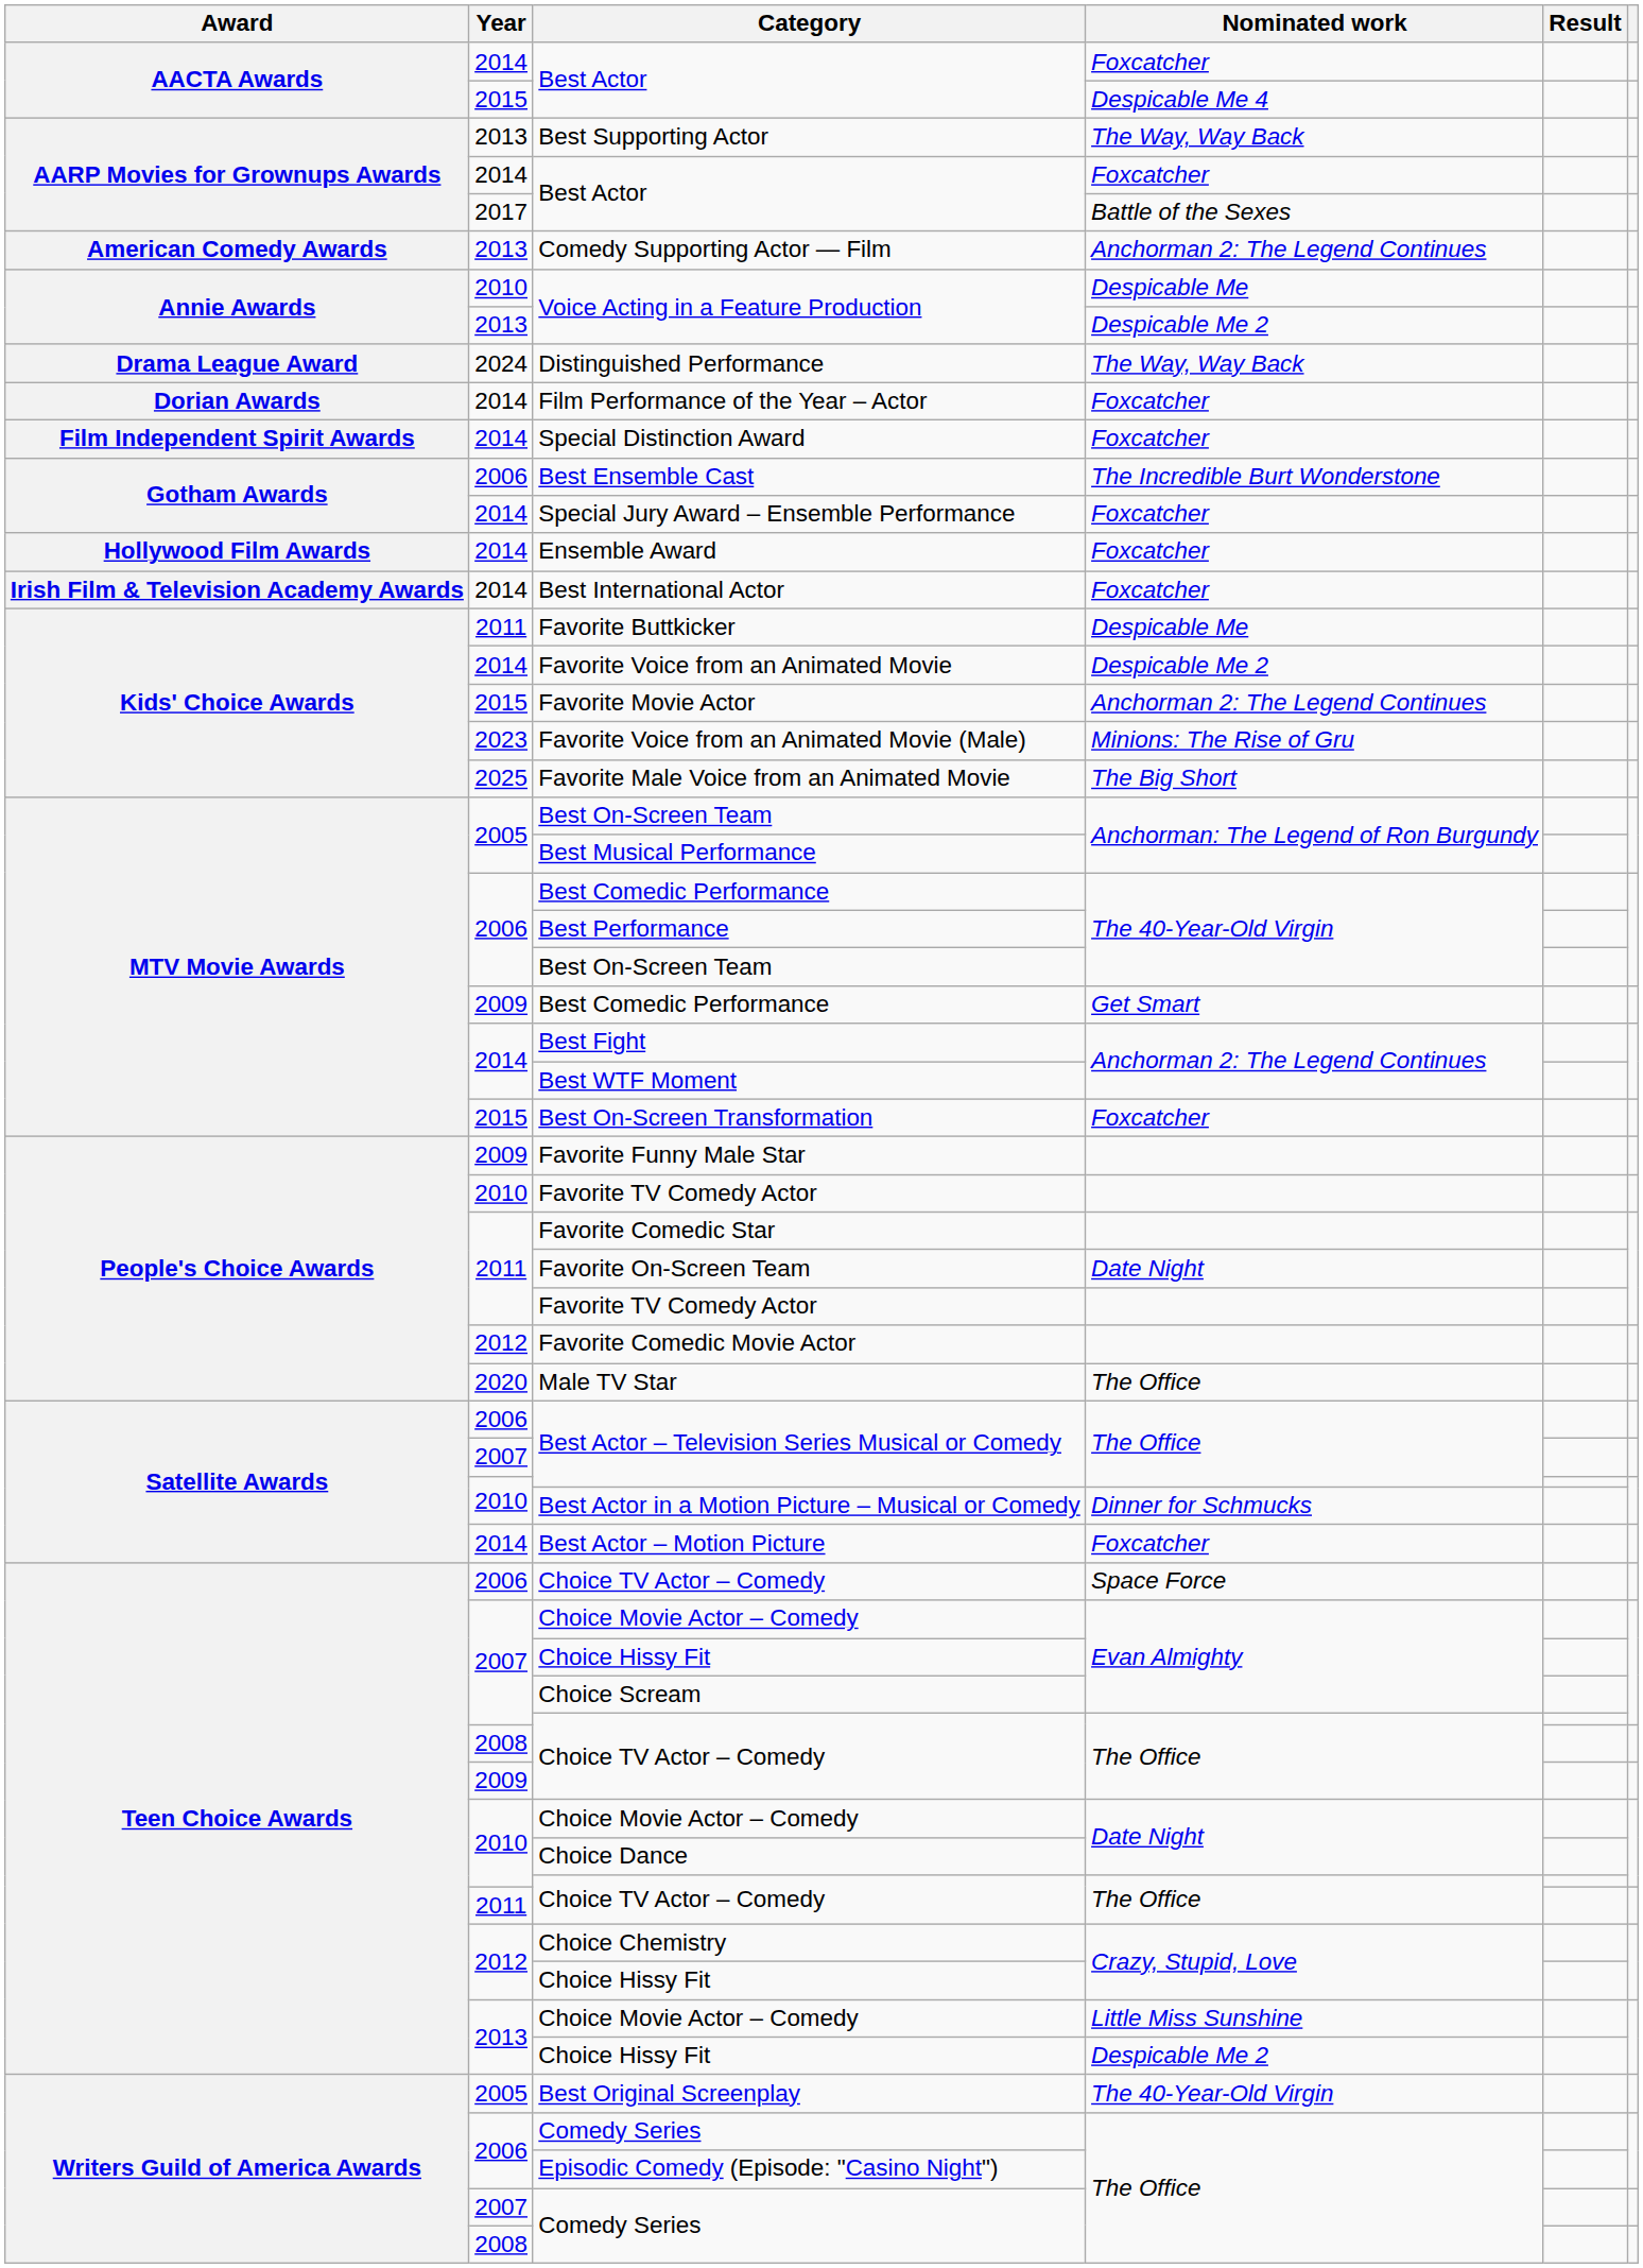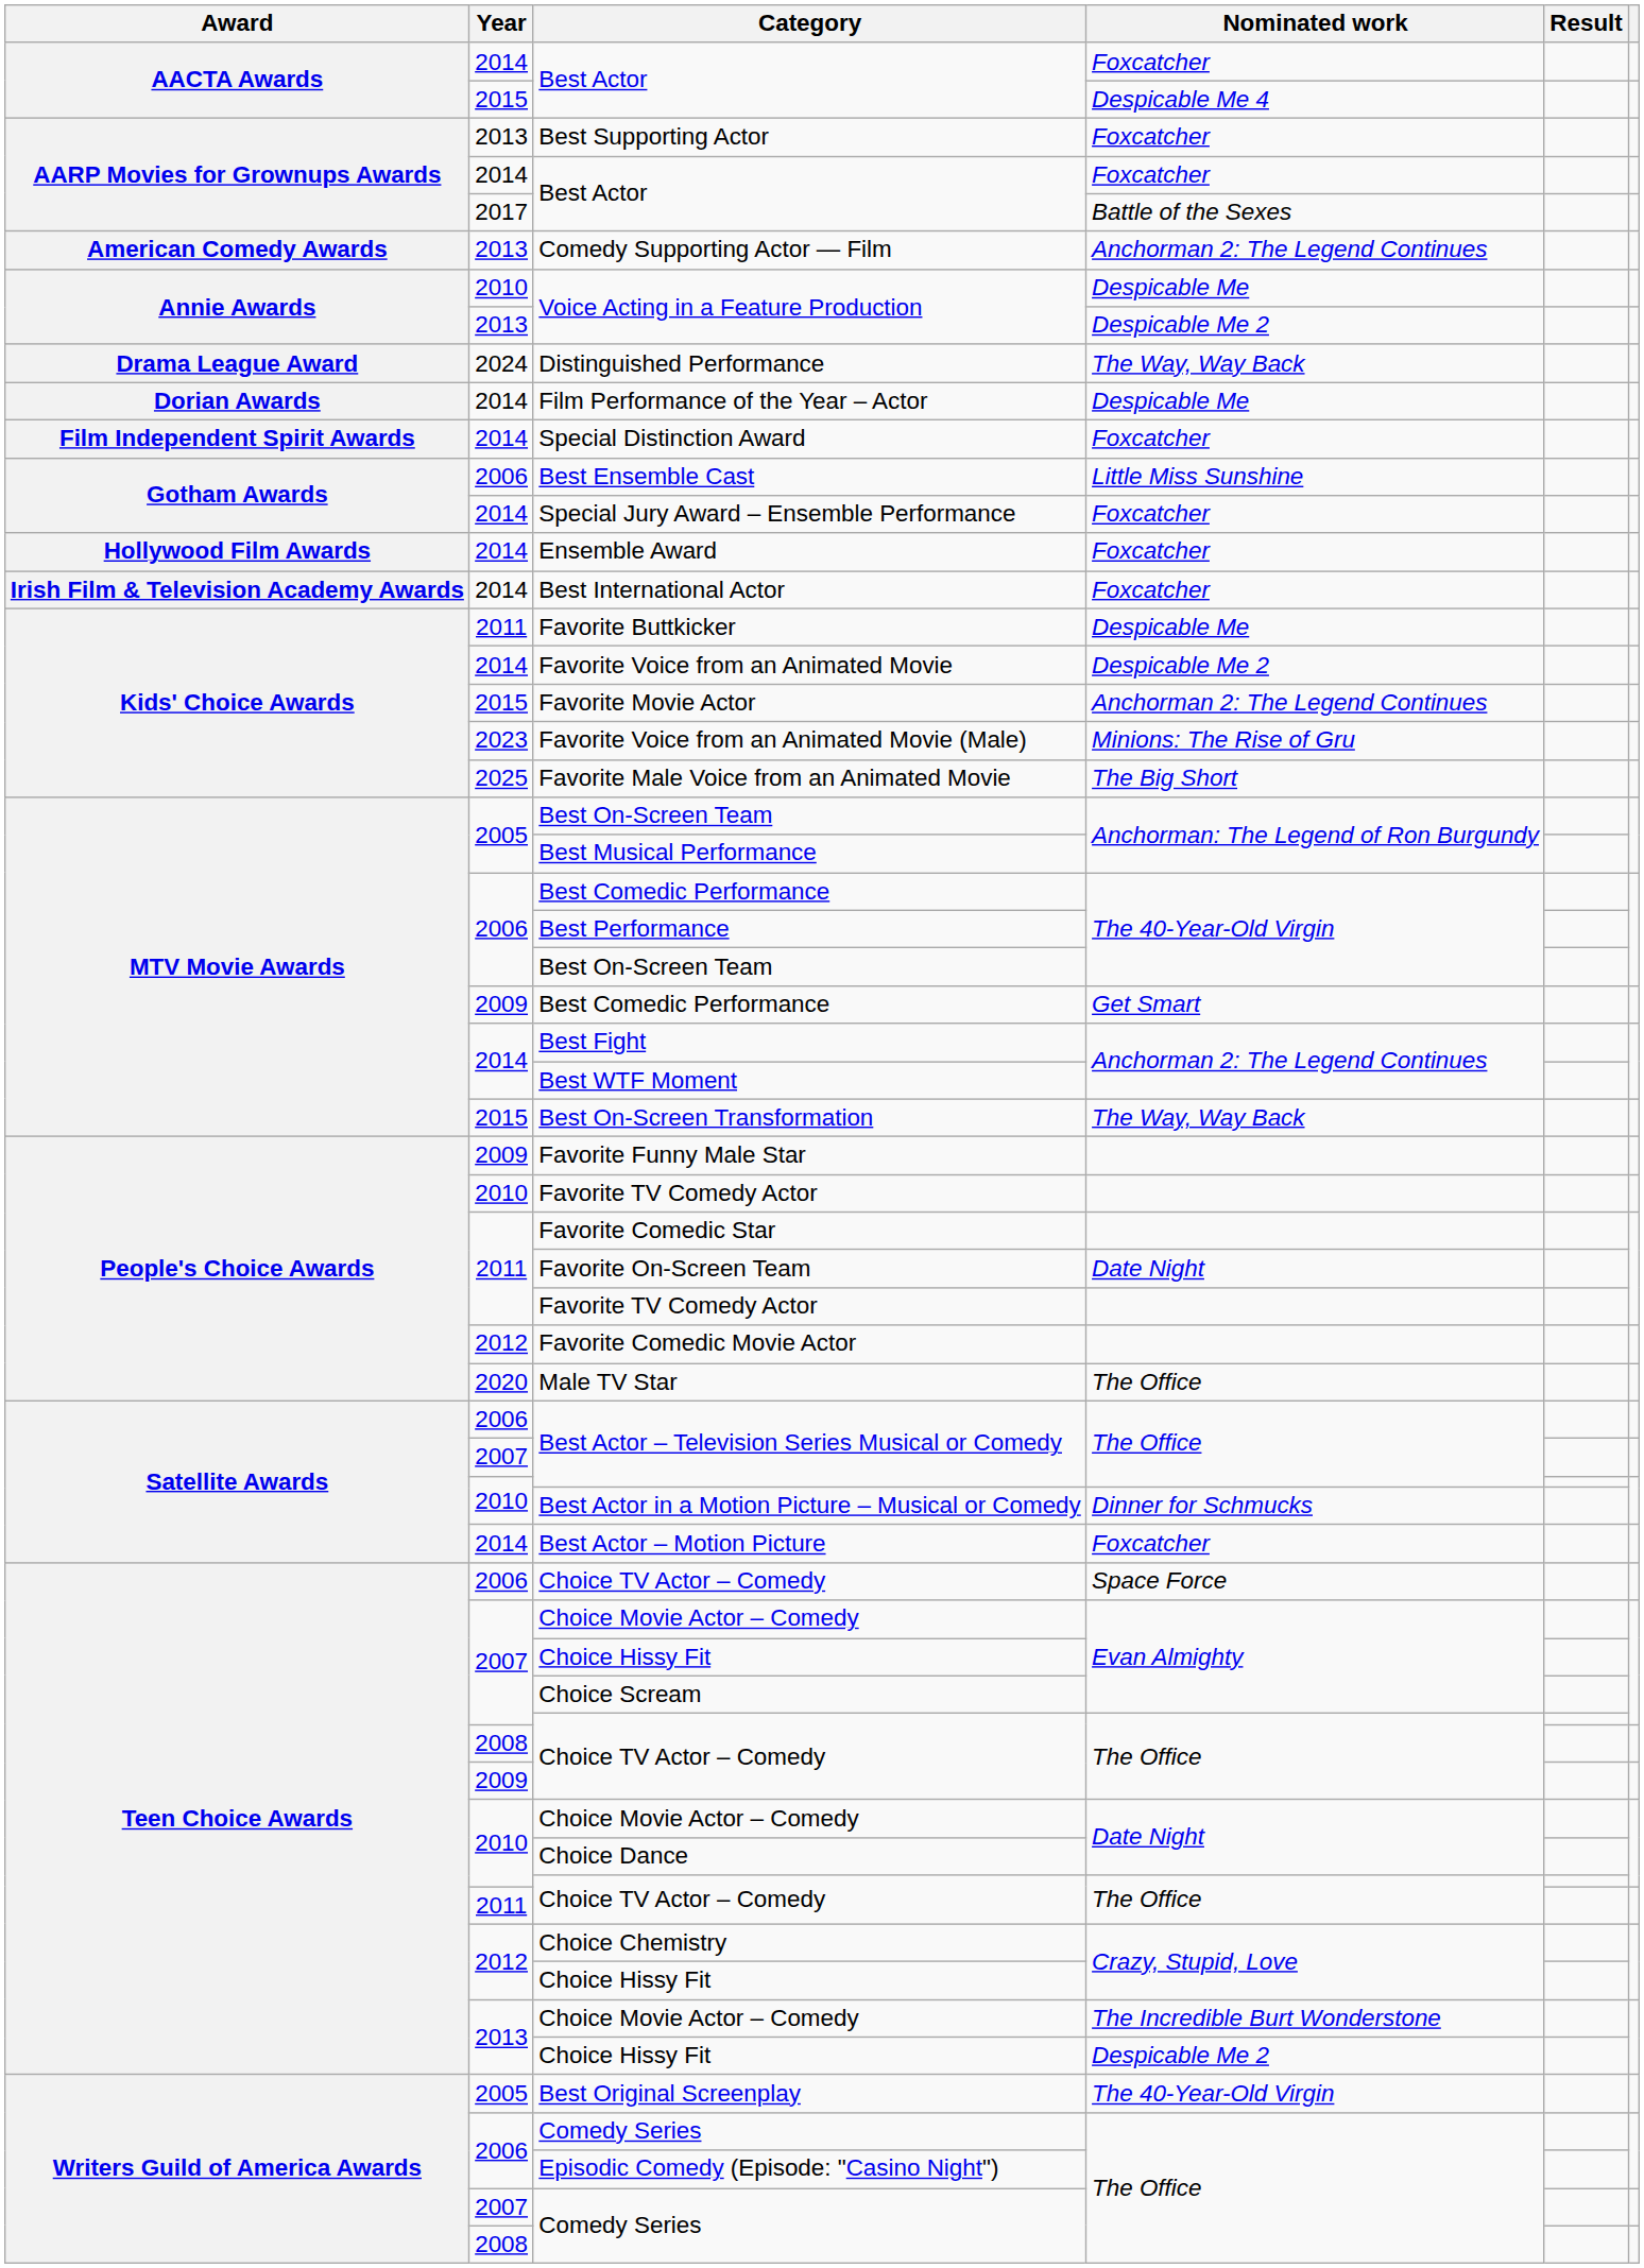Best Supporting Actor | Nominated work: The Way, Way Back -> Foxcatcher
Film Performance of the Year – Actor | Nominated work: Foxcatcher -> Despicable Me
Best Ensemble Cast | Nominated work: The Incredible Burt Wonderstone -> Little Miss Sunshine
Best On-Screen Transformation | Nominated work: Foxcatcher -> The Way, Way Back
2013 / Choice Movie Actor – Comedy | Nominated work: Little Miss Sunshine -> The Incredible Burt Wonderstone
